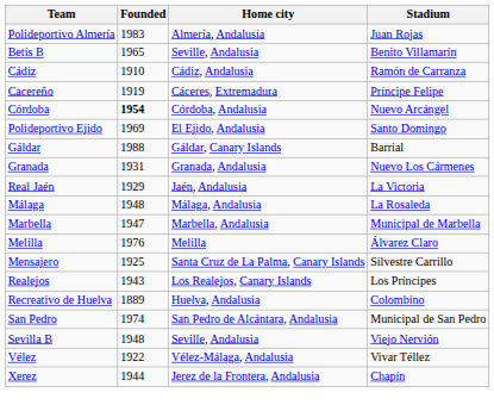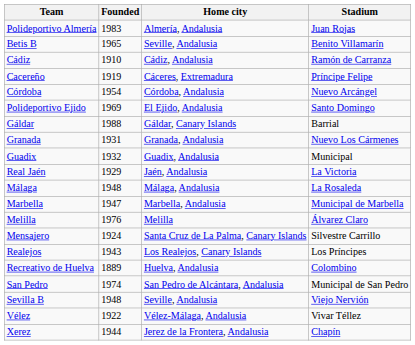Córdoba | Founded: bold -> normal
+ row: Guadix | 1932 | Guadix, Andalusia | Municipal
Mensajero | Founded: 1925 -> 1924
